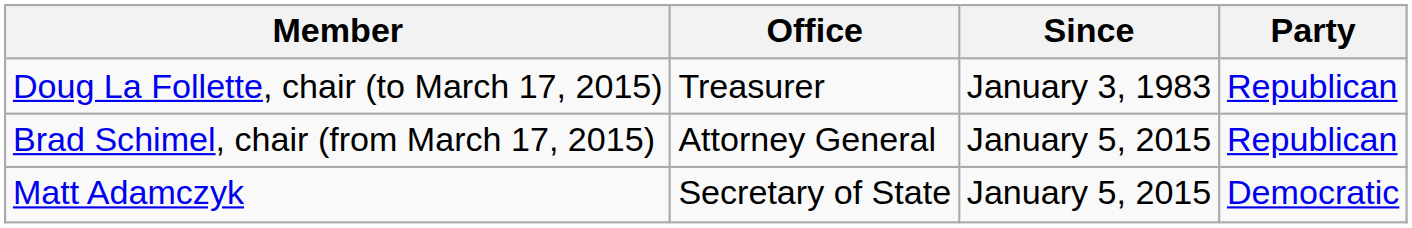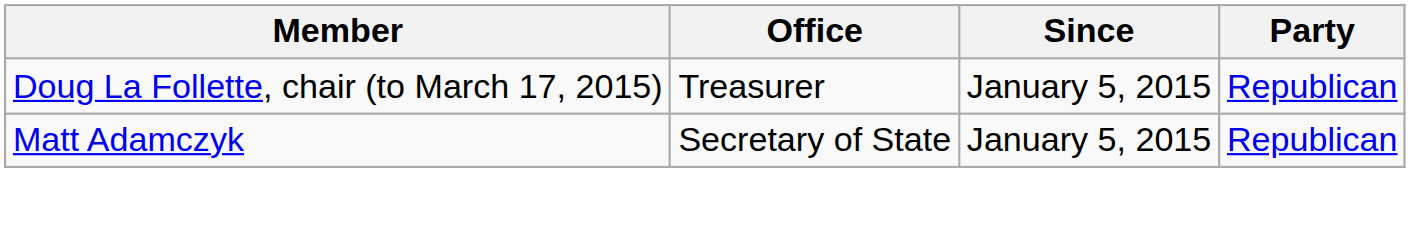Doug La Follette, chair (to March 17, 2015) | Since: January 3, 1983 -> January 5, 2015
- row: Brad Schimel, chair (from March 17, 2015) | Attorney General | January 5, 2015 | Republican
Matt Adamczyk | Party: Democratic -> Republican
